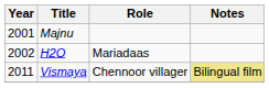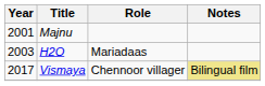H2O | Year: 2002 -> 2003
Vismaya | Year: 2011 -> 2017
